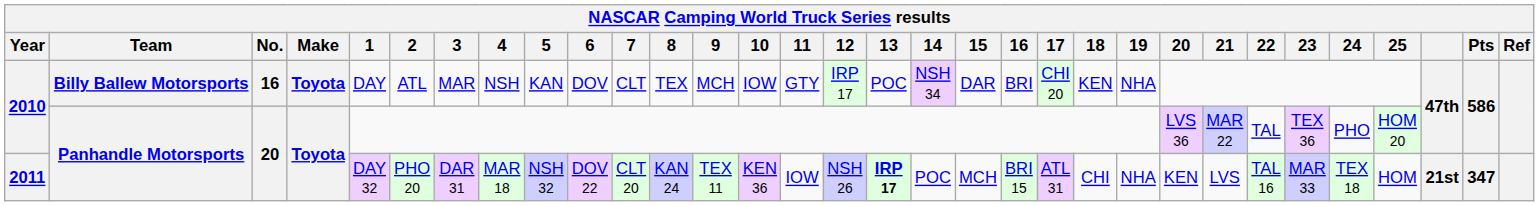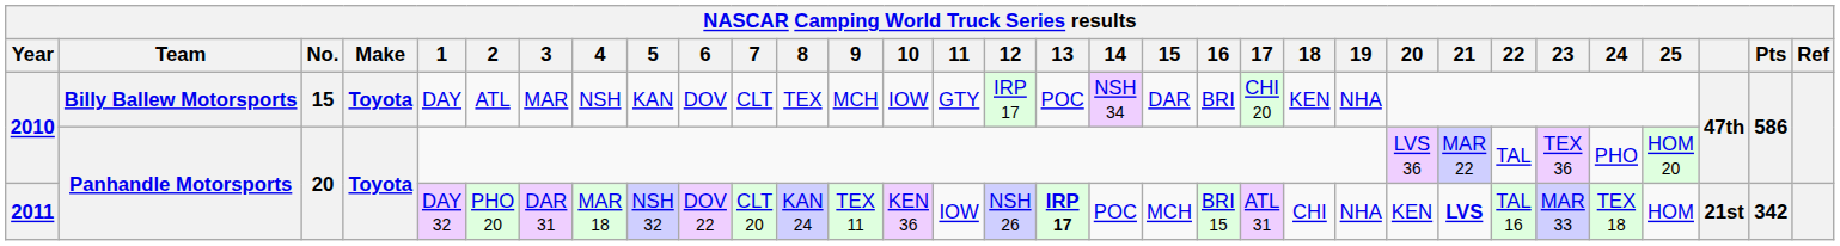2010 / Billy Ballew Motorsports | No.: 16 -> 15
2011 | 21: normal -> bold
2011 | Pts: 347 -> 342
